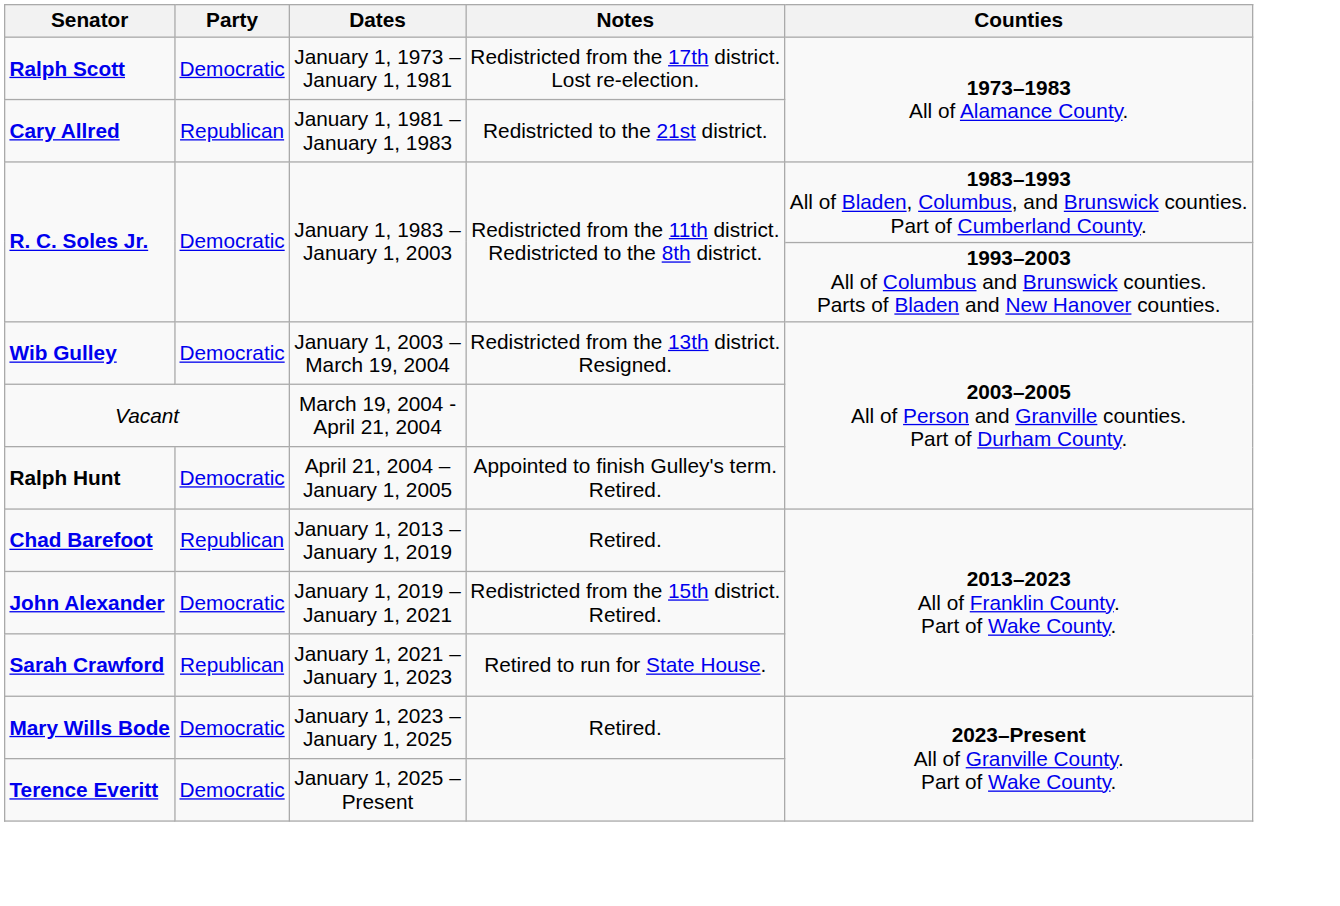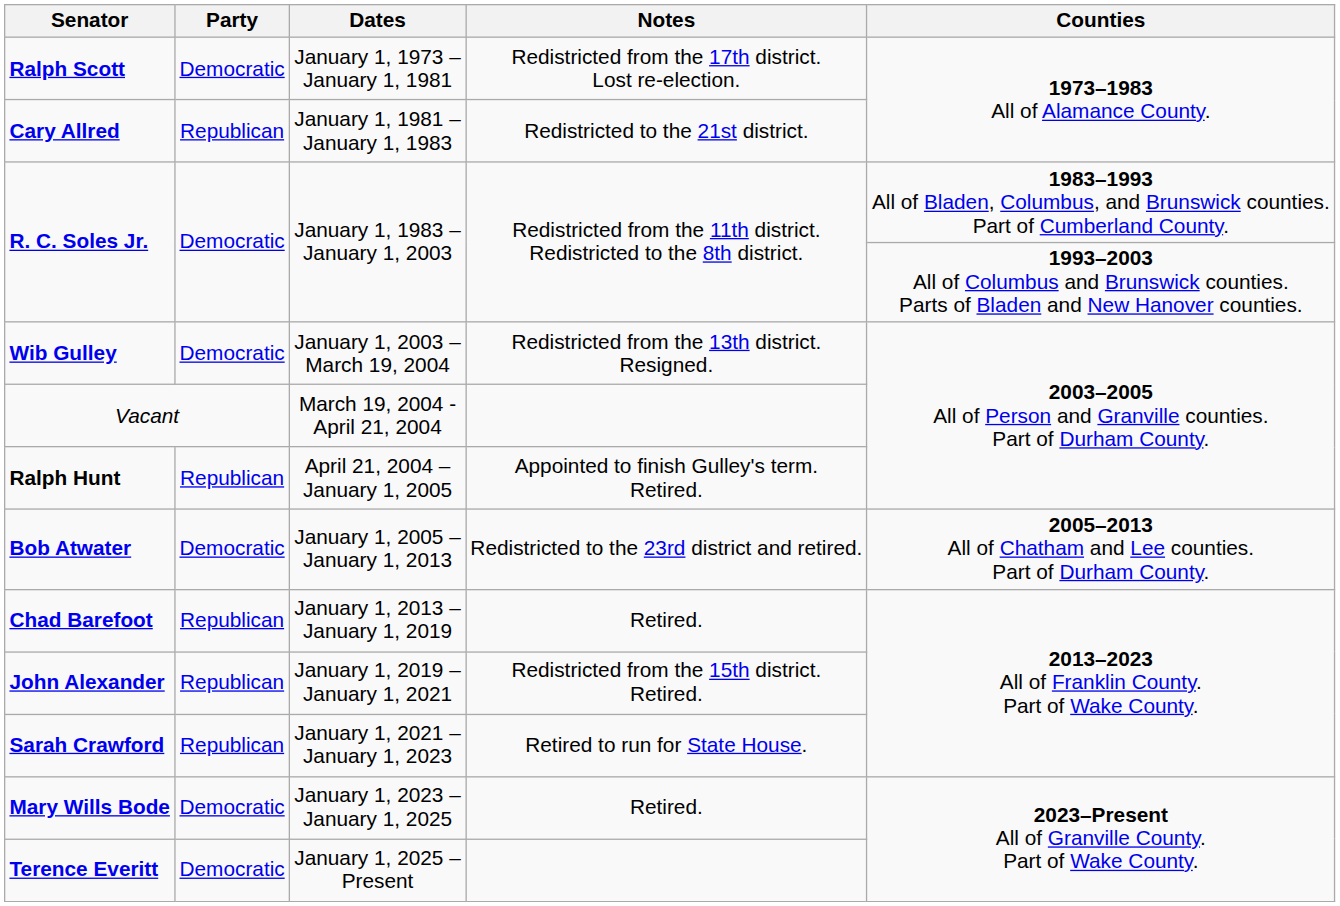Ralph Hunt | Party: Democratic -> Republican
+ row: Bob Atwater | Democratic | January 1, 2005 – January 1, 2013 | Redistricted to the 23rd district and retired. | 2005–2013 All of Chatham and Lee counties. Part of Durham County.
John Alexander | Party: Democratic -> Republican
